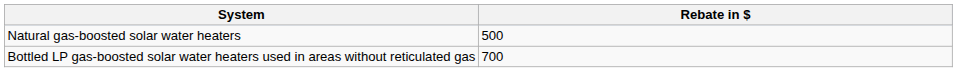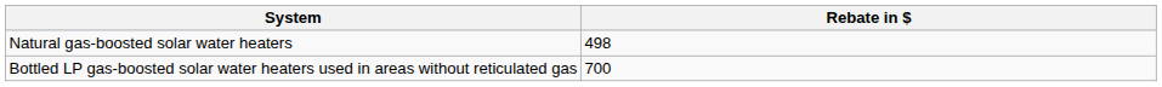Natural gas-boosted solar water heaters | Rebate in $: 500 -> 498
